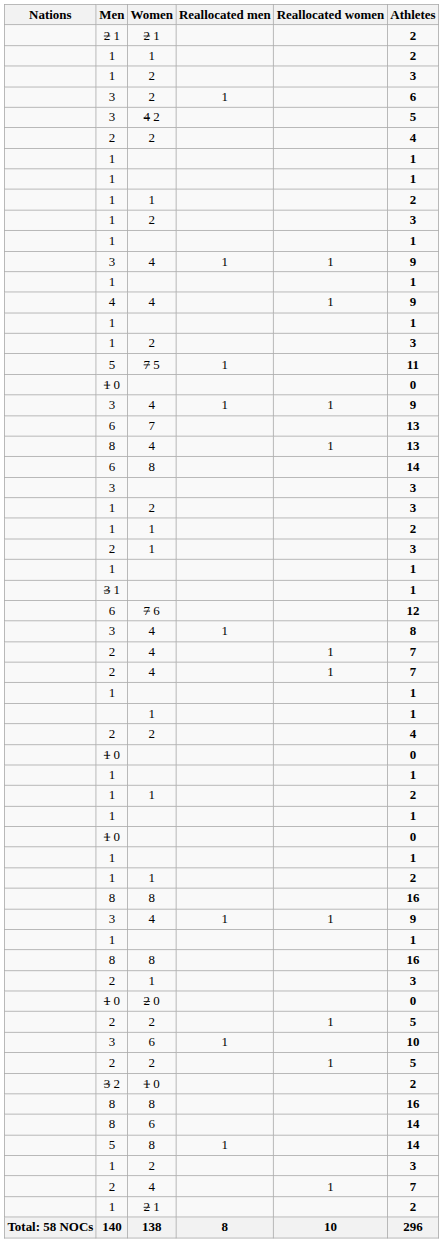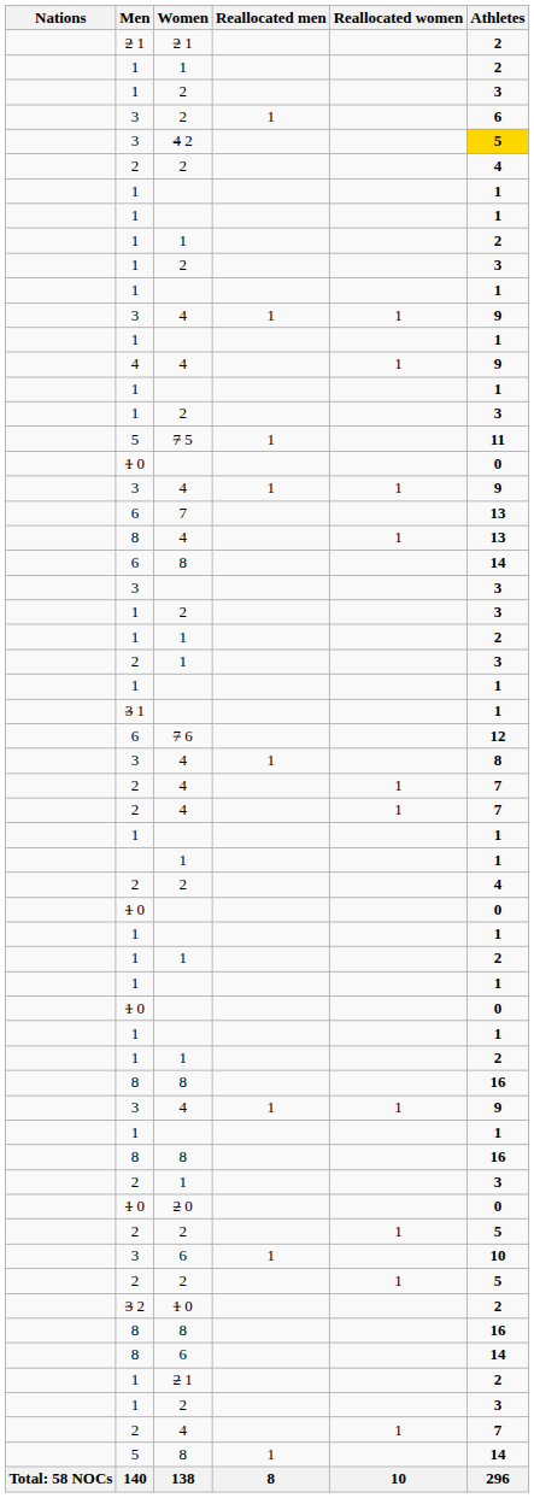4 2 | Athletes: no background -> gold background
rows swapped: 1 / 2 1 <-> 5 / 8
